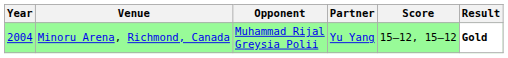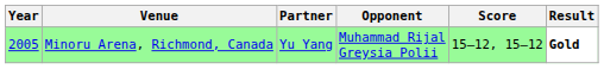columns swapped: Partner <-> Opponent
Minoru Arena, Richmond, Canada | Year: 2004 -> 2005
